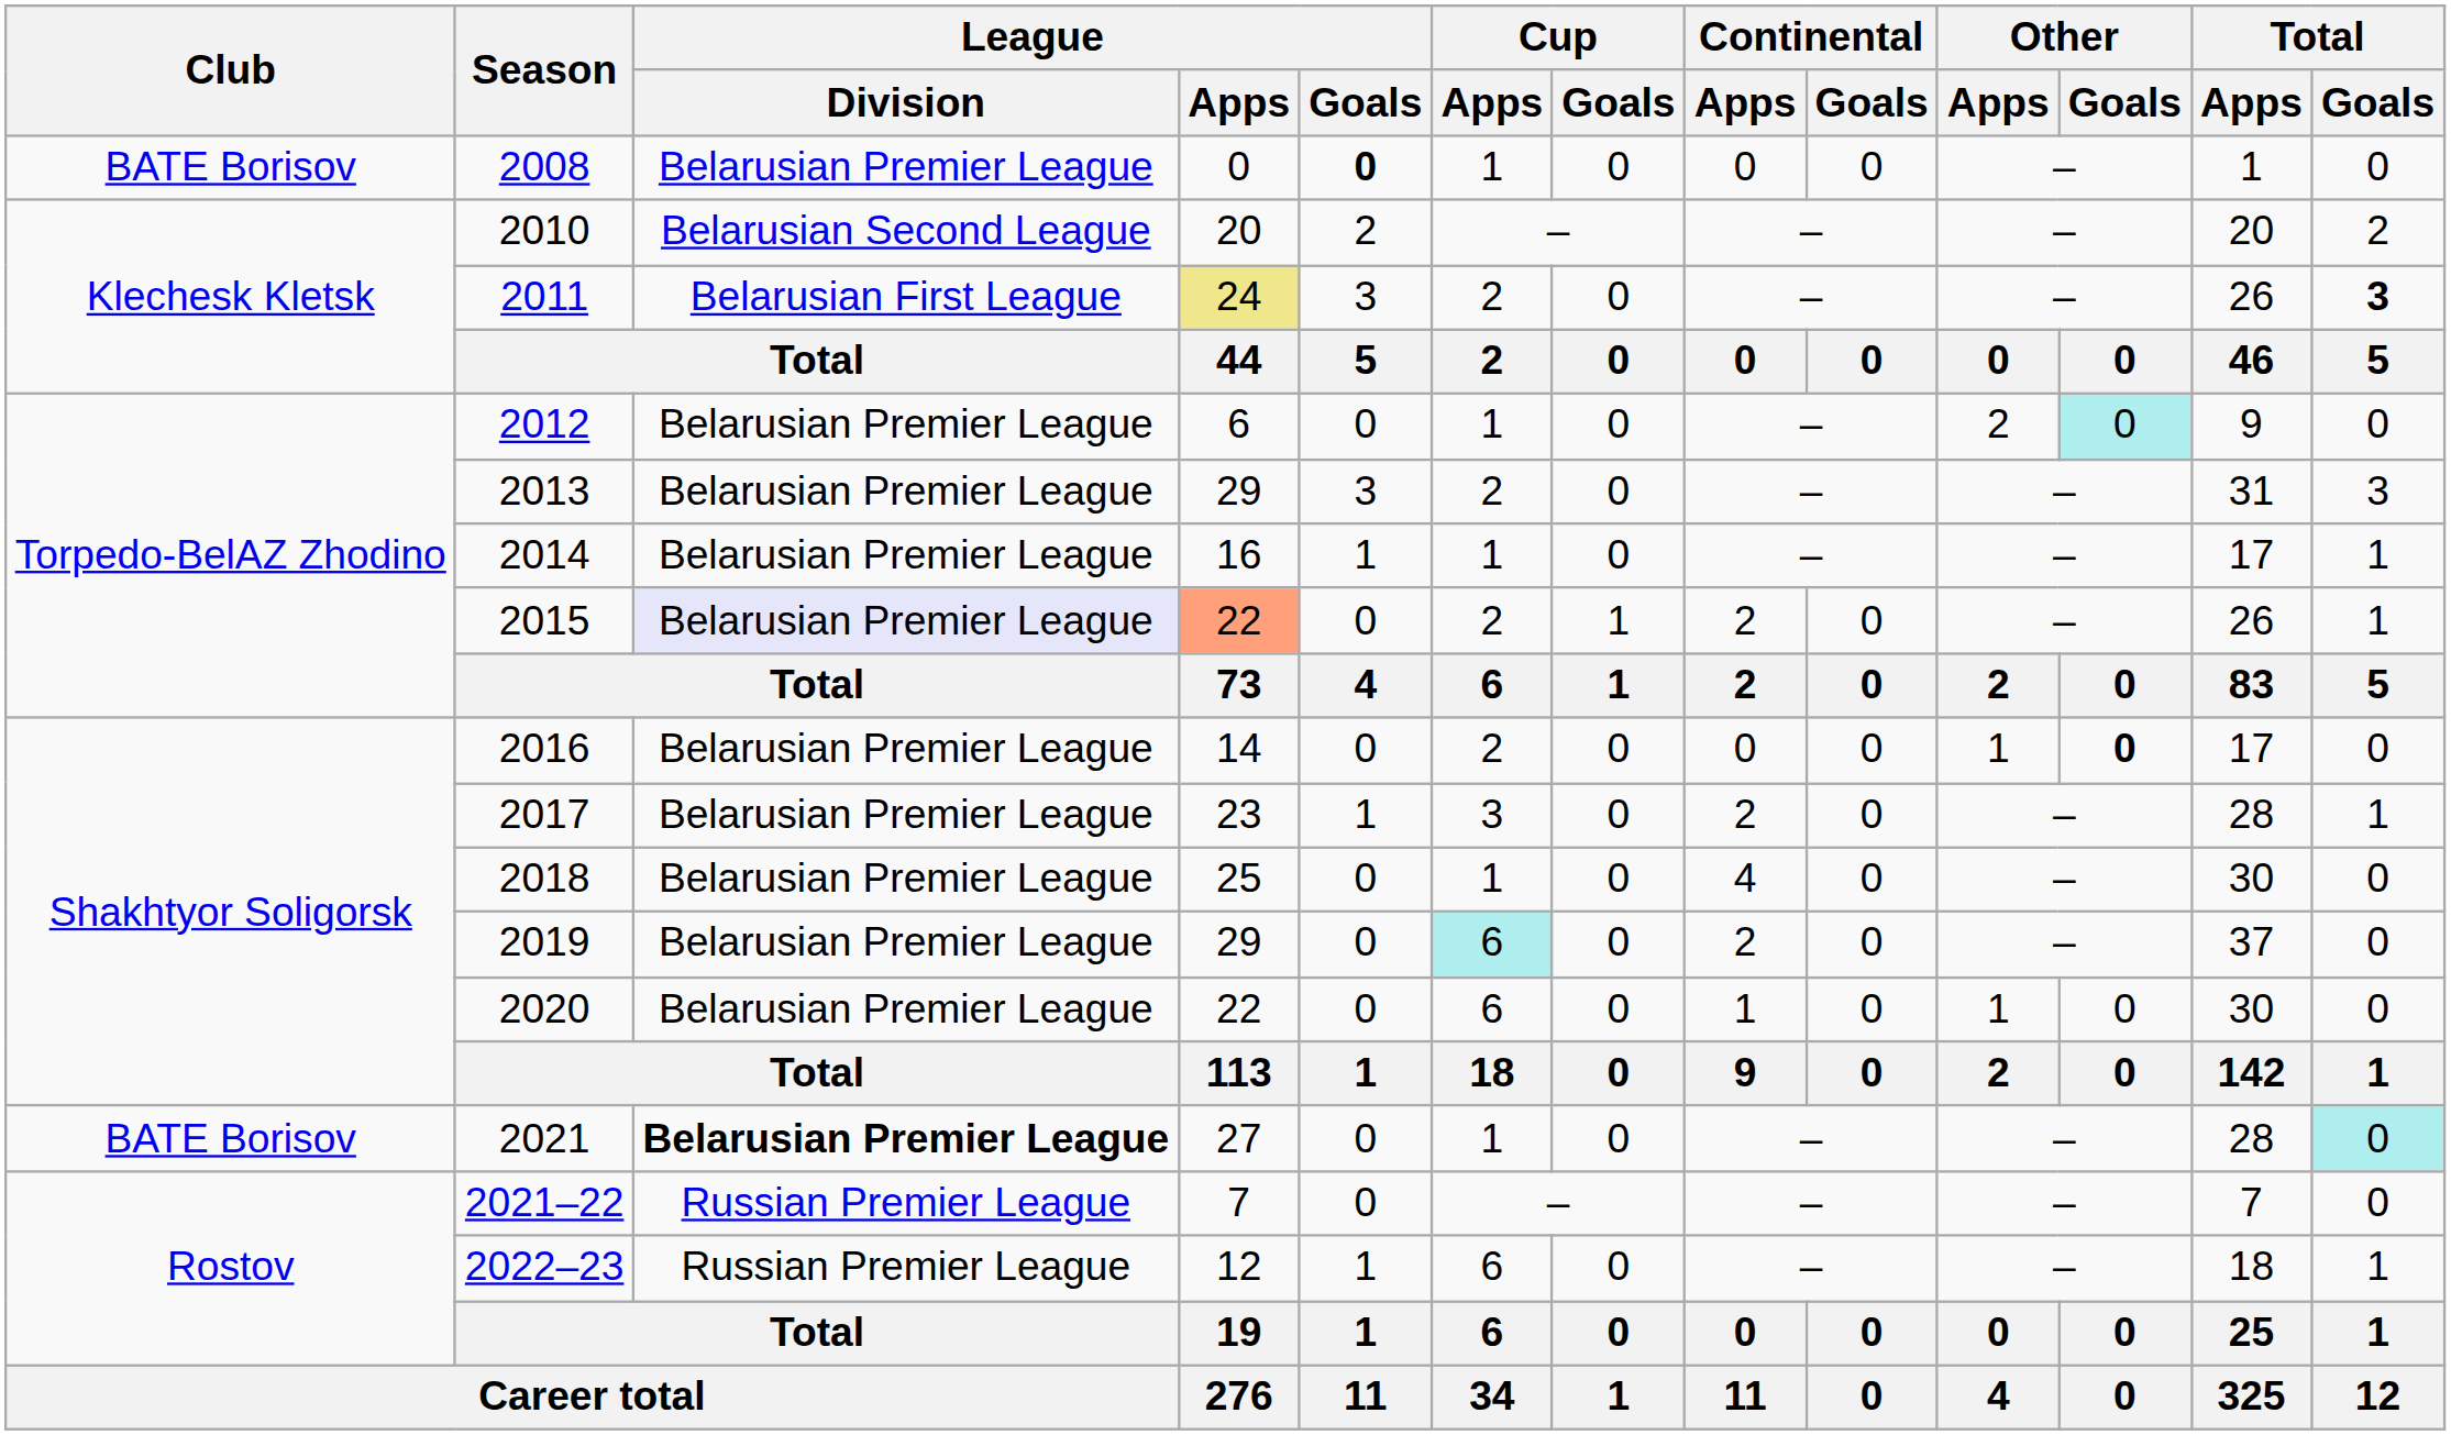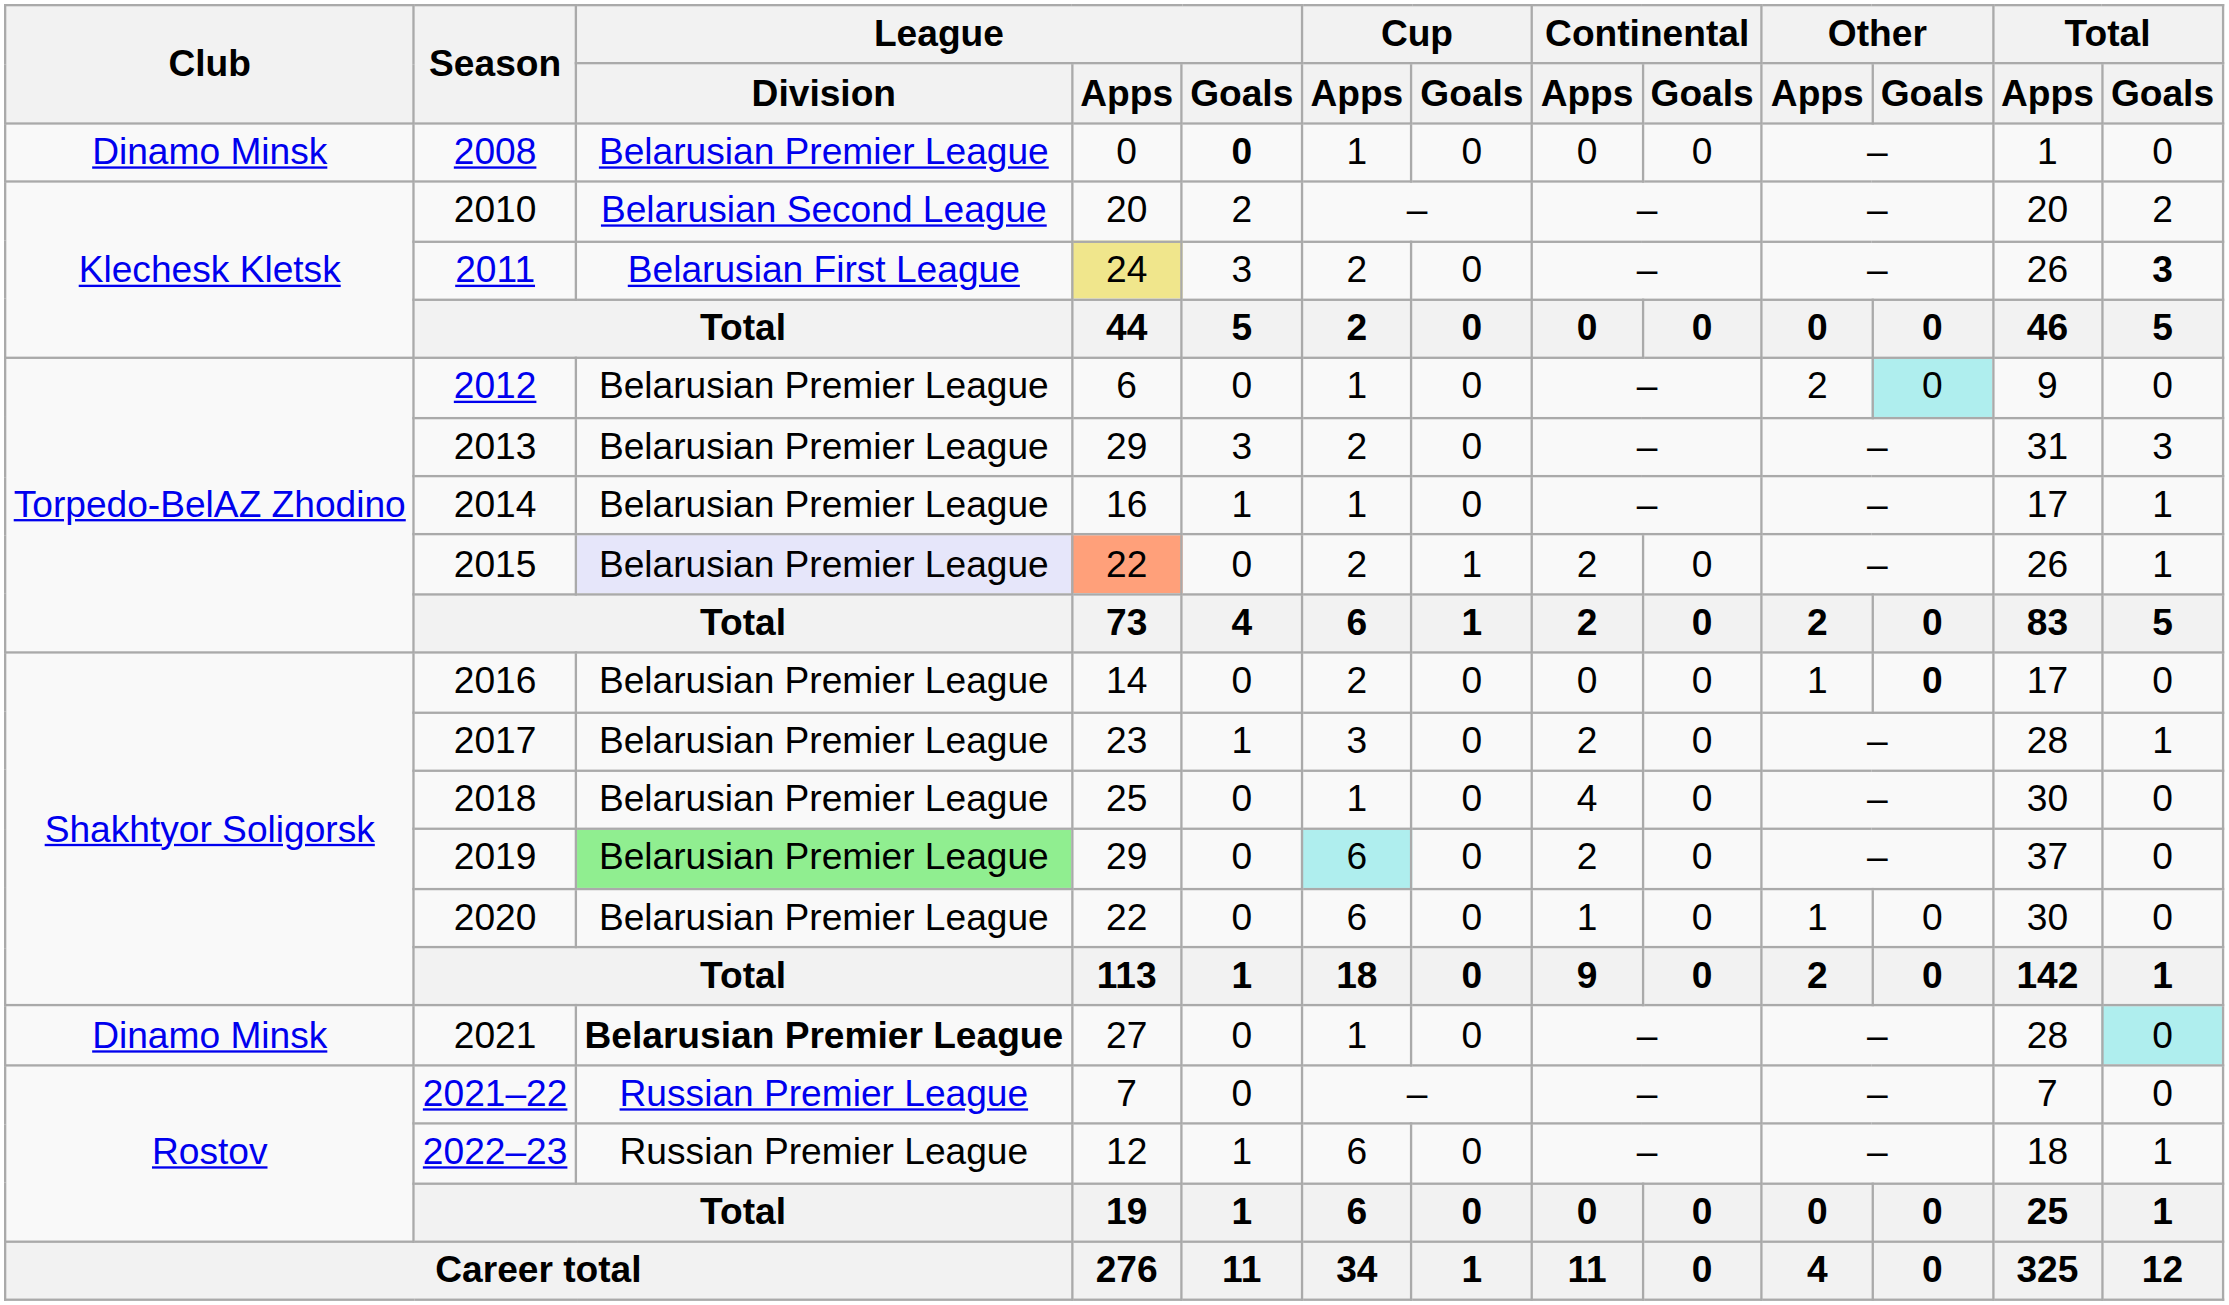2008 | Club: BATE Borisov -> Dinamo Minsk
2019 | League / Division: no background -> lightgreen background
2021 | Club: BATE Borisov -> Dinamo Minsk
